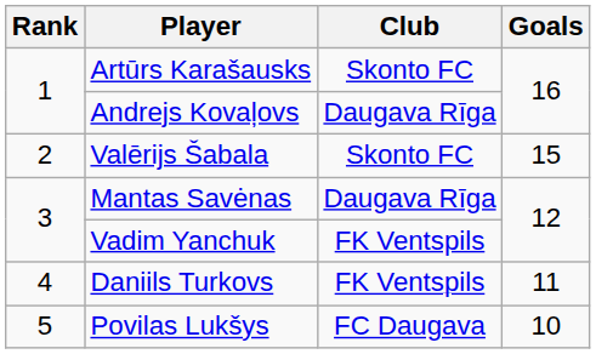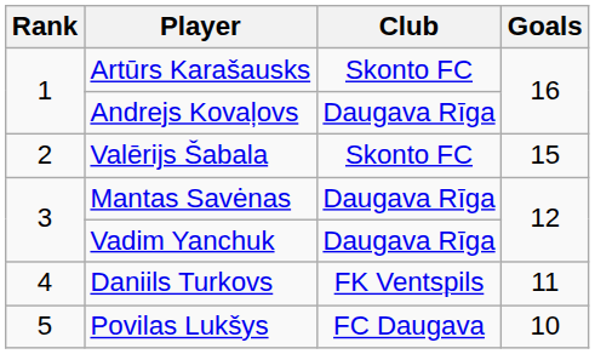Vadim Yanchuk | Club: FK Ventspils -> Daugava Rīga
